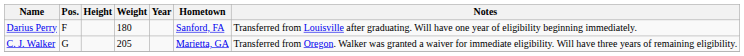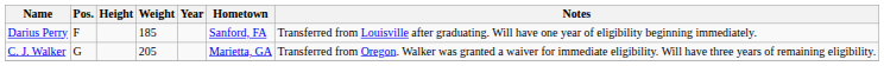Darius Perry | Weight: 180 -> 185
